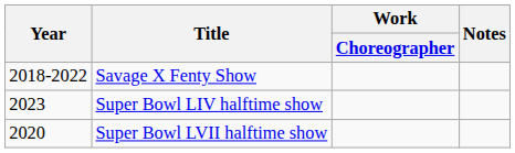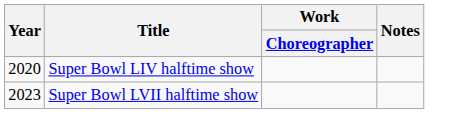- row: 2018-2022 | Savage X Fenty Show
Super Bowl LIV halftime show | Year: 2023 -> 2020
Super Bowl LVII halftime show | Year: 2020 -> 2023
